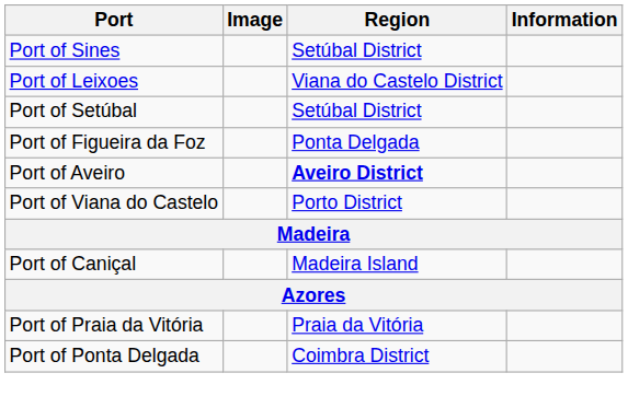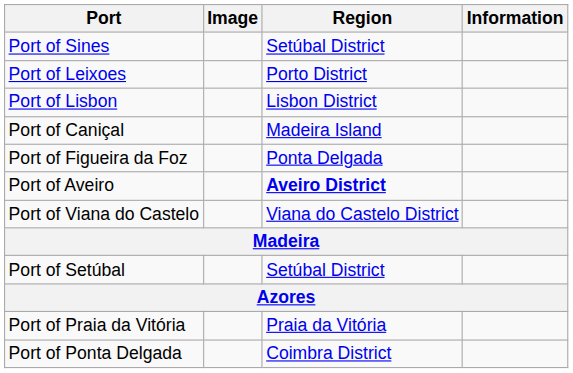Port of Leixoes | Region: Viana do Castelo District -> Porto District
+ row: Port of Lisbon | Lisbon District
rows swapped: Port of Setúbal <-> Port of Caniçal
Port of Viana do Castelo | Region: Porto District -> Viana do Castelo District
